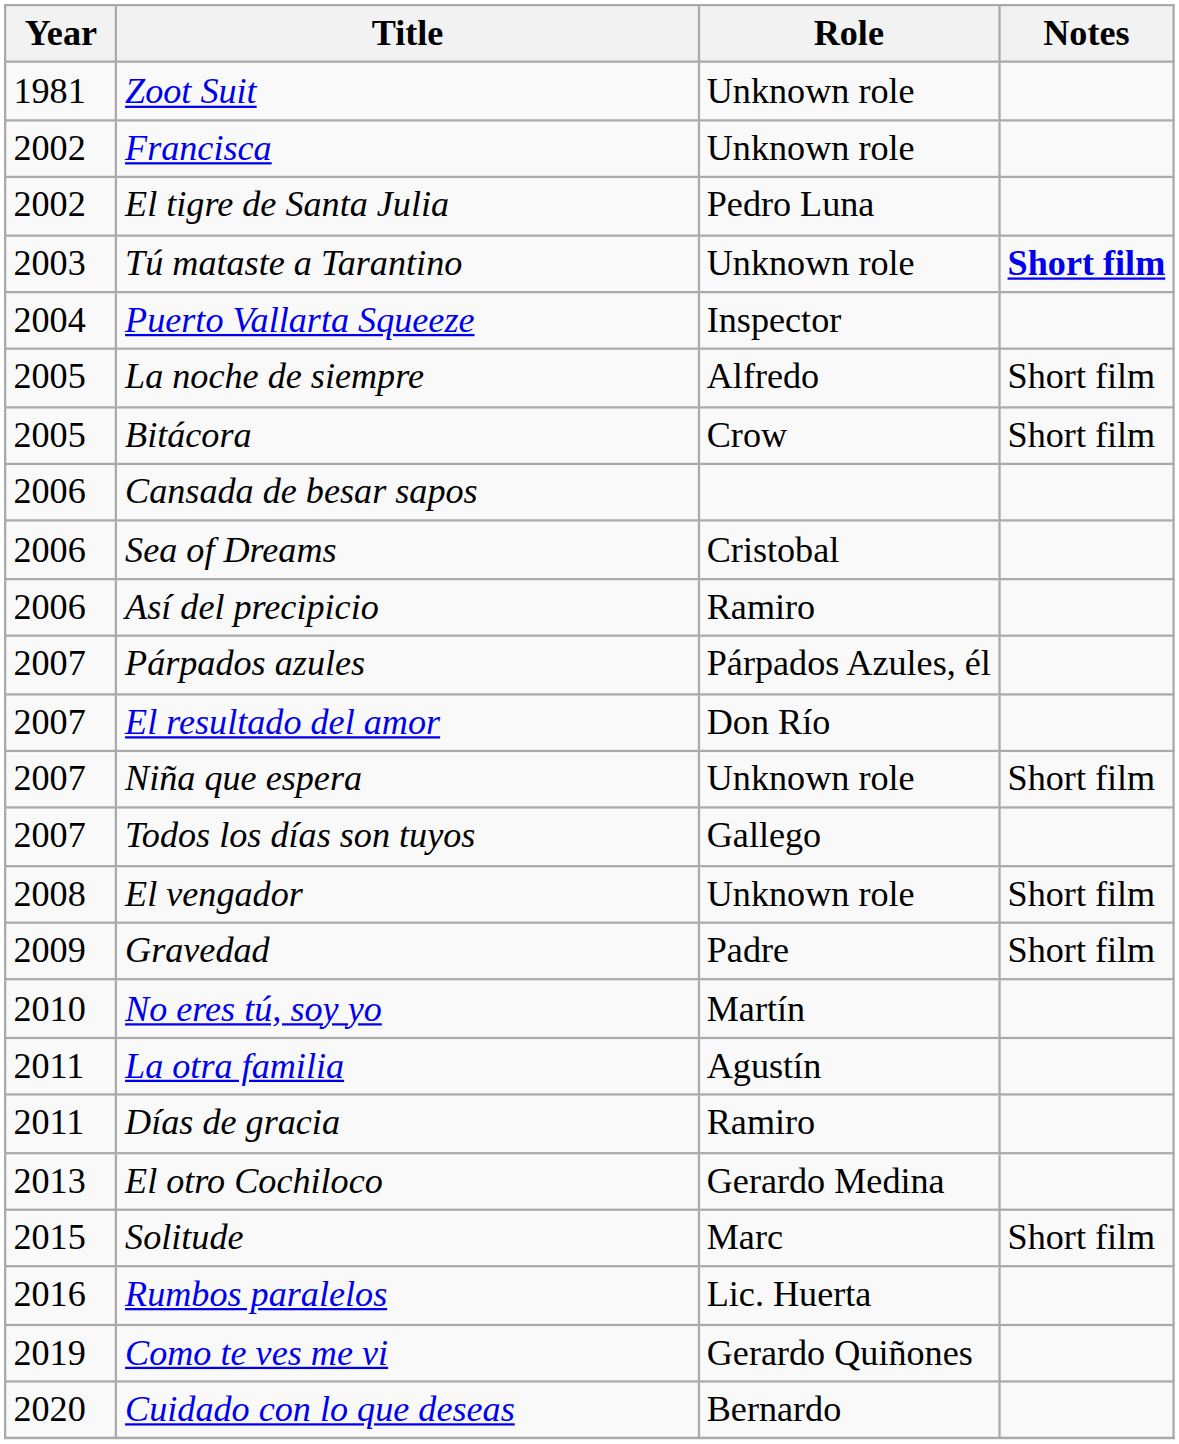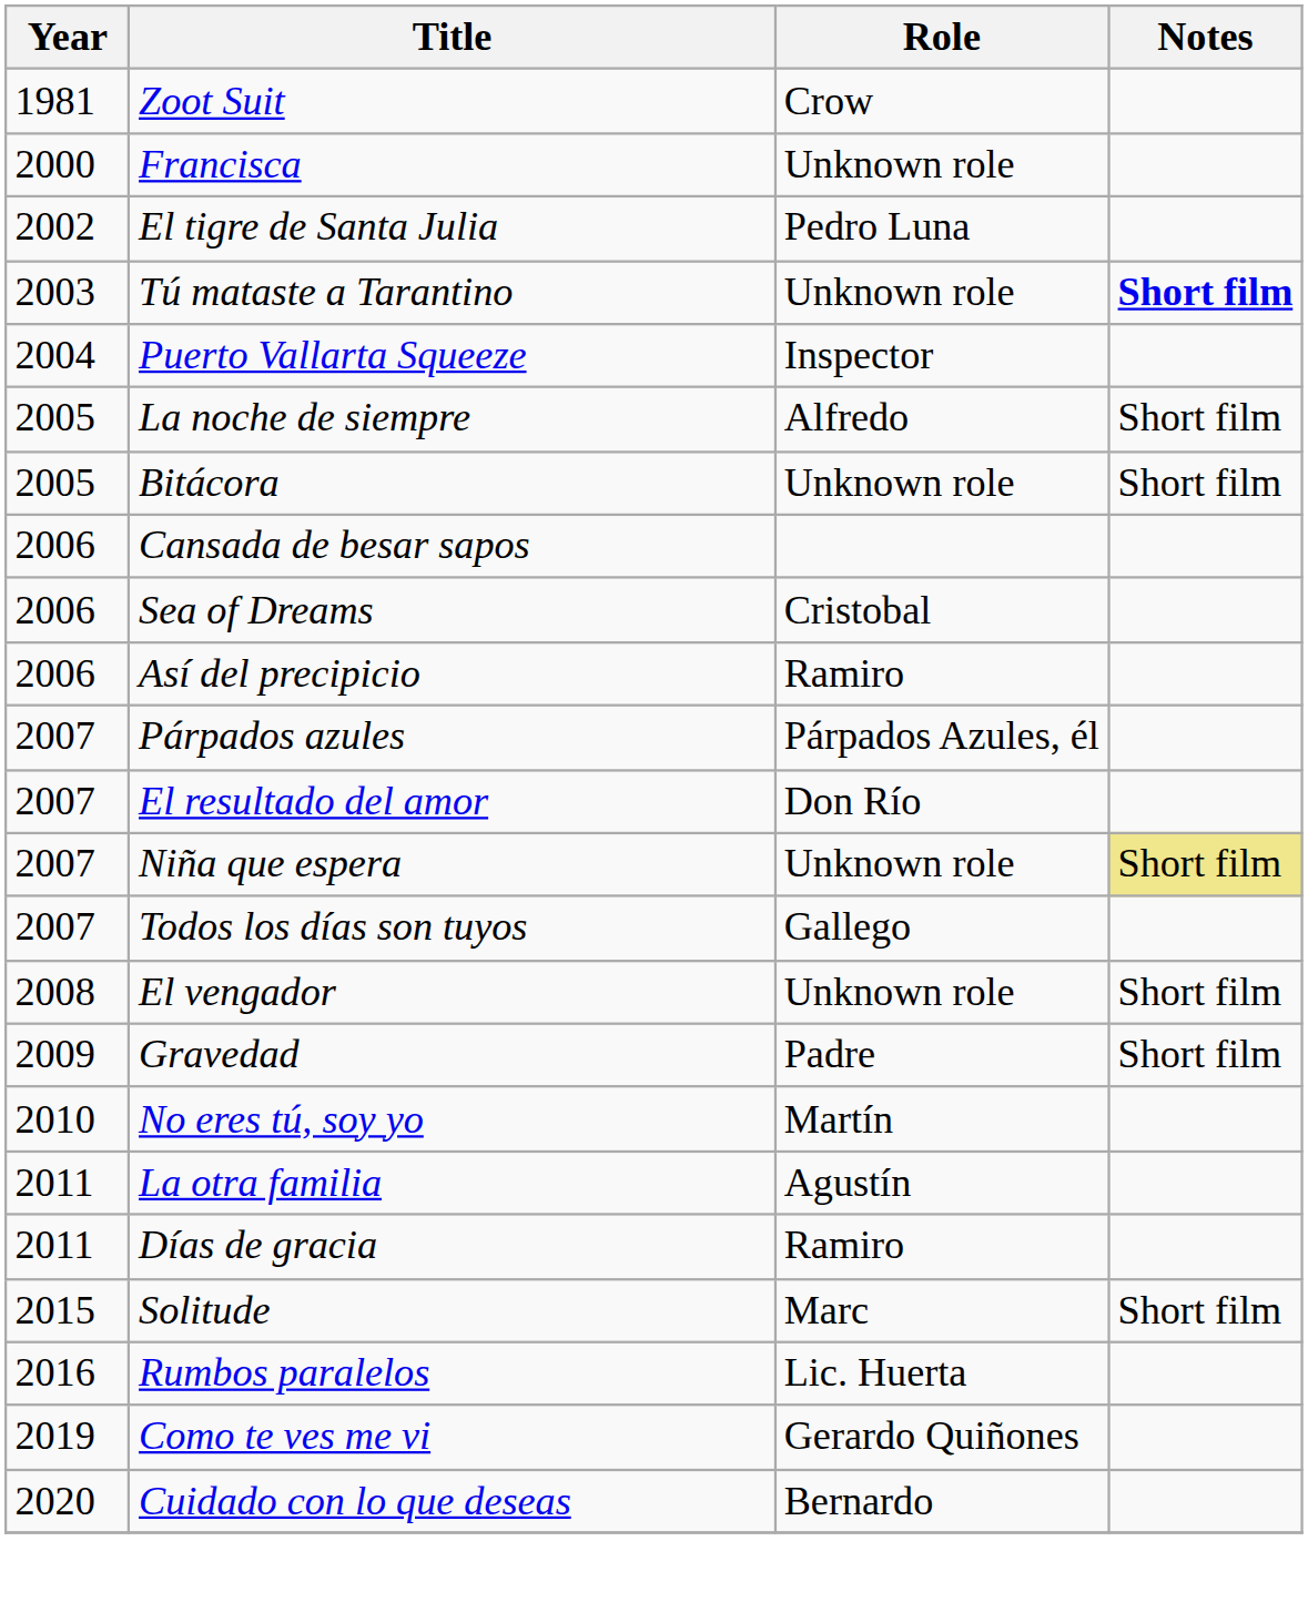Zoot Suit | Role: Unknown role -> Crow
Francisca | Year: 2002 -> 2000
Bitácora | Role: Crow -> Unknown role
Niña que espera | Notes: no background -> khaki background
- row: 2013 | El otro Cochiloco | Gerardo Medina
